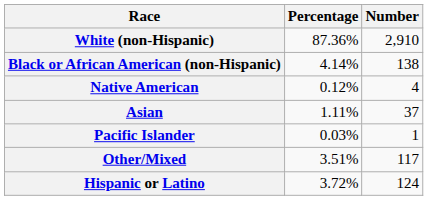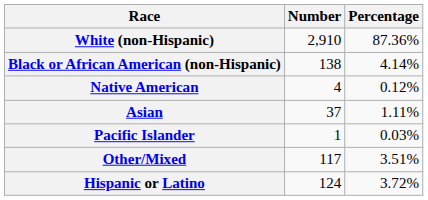columns swapped: Number <-> Percentage
